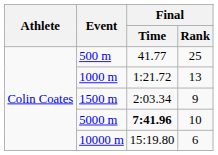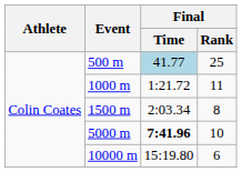500 m | Final / Time: no background -> lightblue background
1000 m | Final / Rank: 13 -> 11
1500 m | Final / Rank: 9 -> 8
